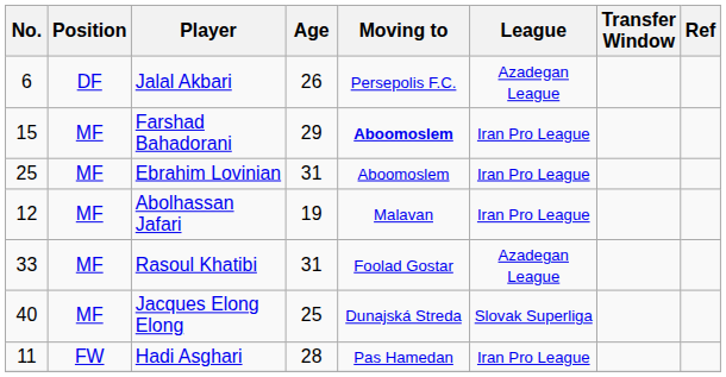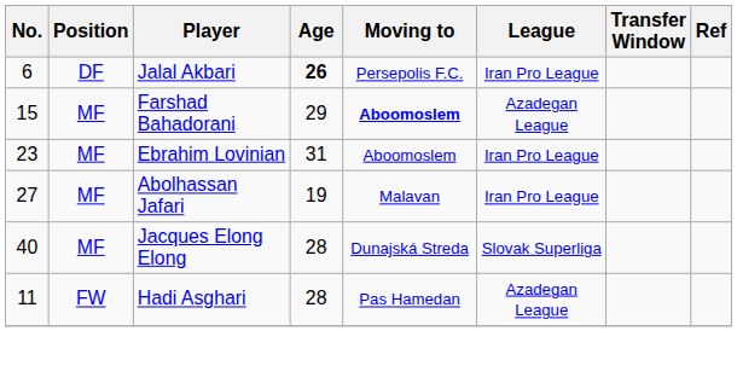Jalal Akbari | Age: normal -> bold
Jalal Akbari | League: Azadegan League -> Iran Pro League
Farshad Bahadorani | League: Iran Pro League -> Azadegan League
Ebrahim Lovinian | No.: 25 -> 23
Abolhassan Jafari | No.: 12 -> 27
- row: 33 | MF | Rasoul Khatibi | 31 | Foolad Gostar | Azadegan League
Jacques Elong Elong | Age: 25 -> 28
Hadi Asghari | League: Iran Pro League -> Azadegan League
